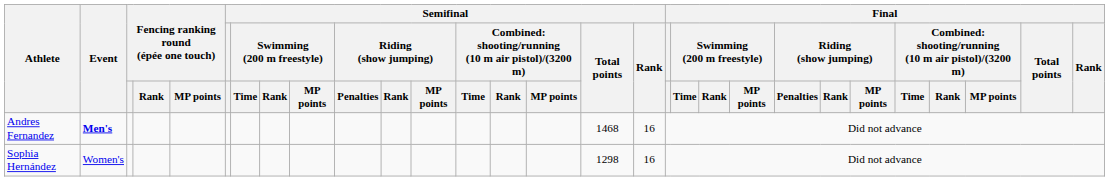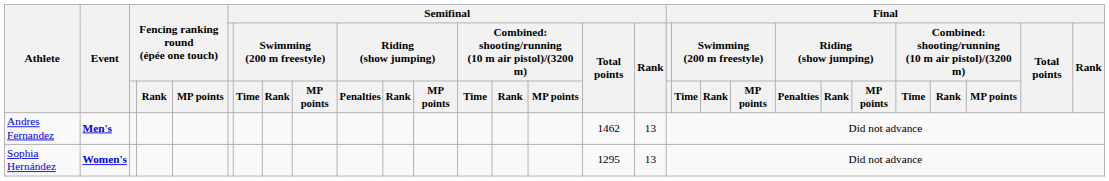Andres Fernandez | Semifinal / Total points: 1468 -> 1462
Andres Fernandez | Semifinal / Rank: 16 -> 13
Sophia Hernández | Event: normal -> bold
Sophia Hernández | Semifinal / Total points: 1298 -> 1295
Sophia Hernández | Semifinal / Rank: 16 -> 13
